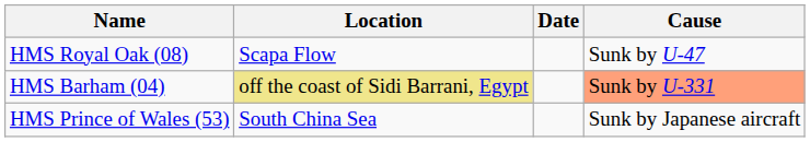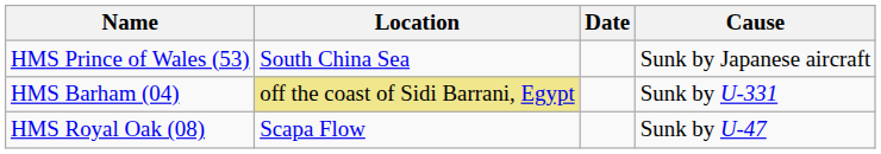rows swapped: HMS Royal Oak (08) <-> HMS Prince of Wales (53)
HMS Barham (04) | Cause: lightsalmon background -> no background
